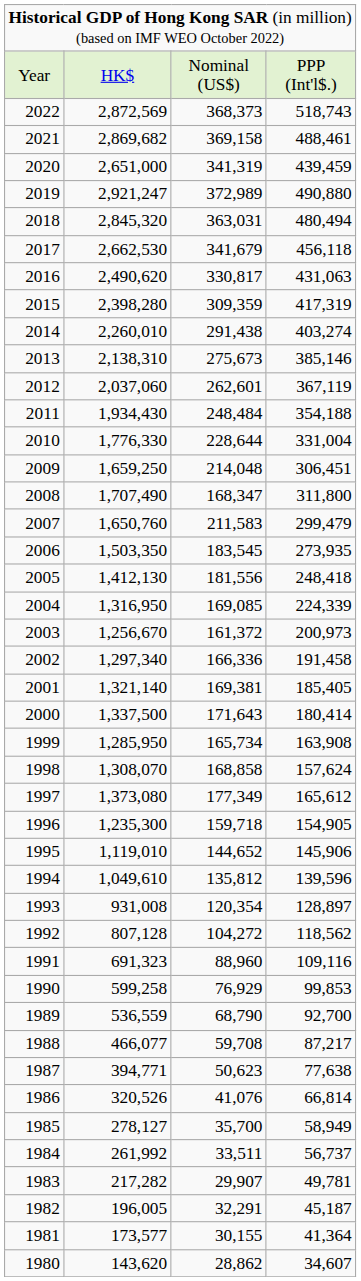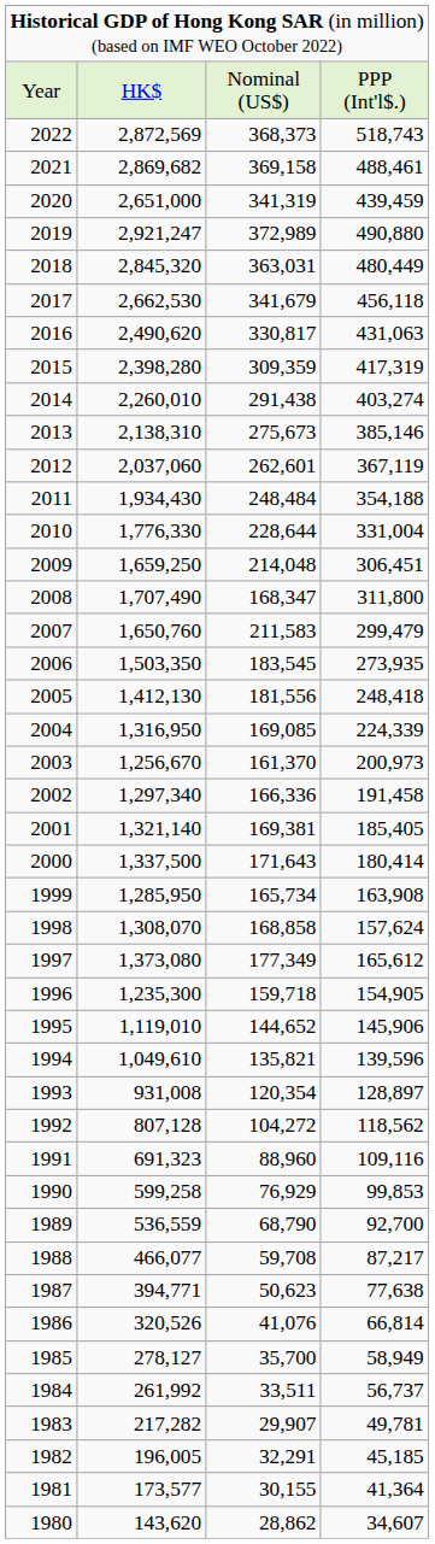2018 | column 4: 480,494 -> 480,449
2003 | column 3: 161,372 -> 161,370
1994 | column 3: 135,812 -> 135,821
1982 | column 4: 45,187 -> 45,185
